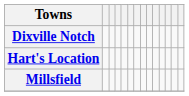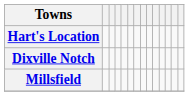rows swapped: Dixville Notch <-> Hart's Location
